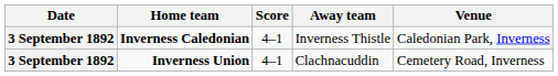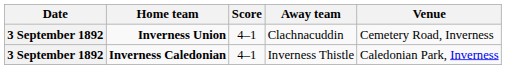rows swapped: Inverness Caledonian <-> Inverness Union
